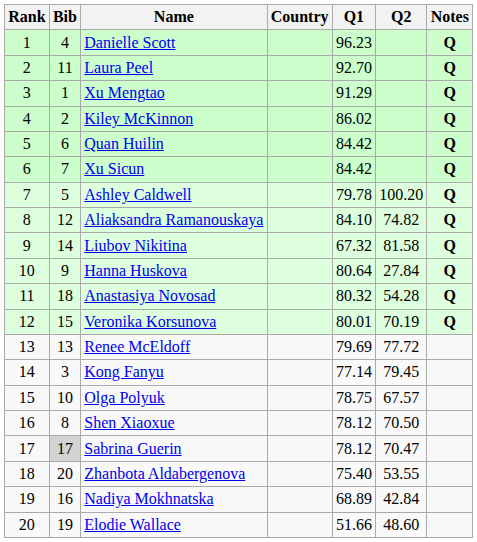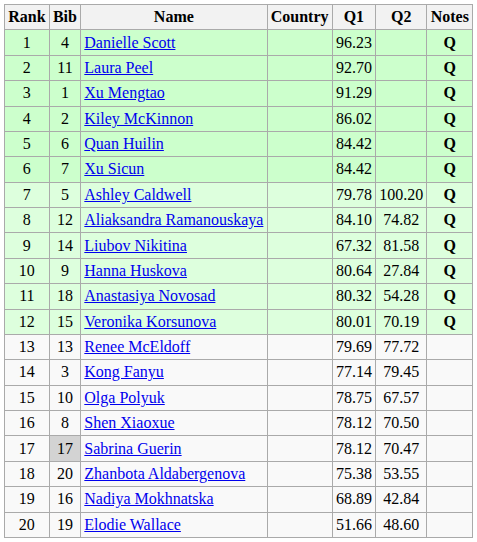Zhanbota Aldabergenova | Q1: 75.40 -> 75.38
